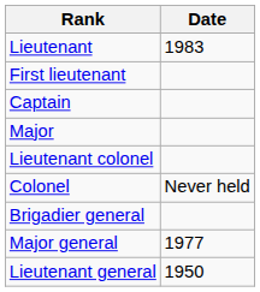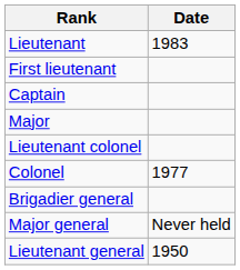Colonel | Date: Never held -> 1977
Major general | Date: 1977 -> Never held
